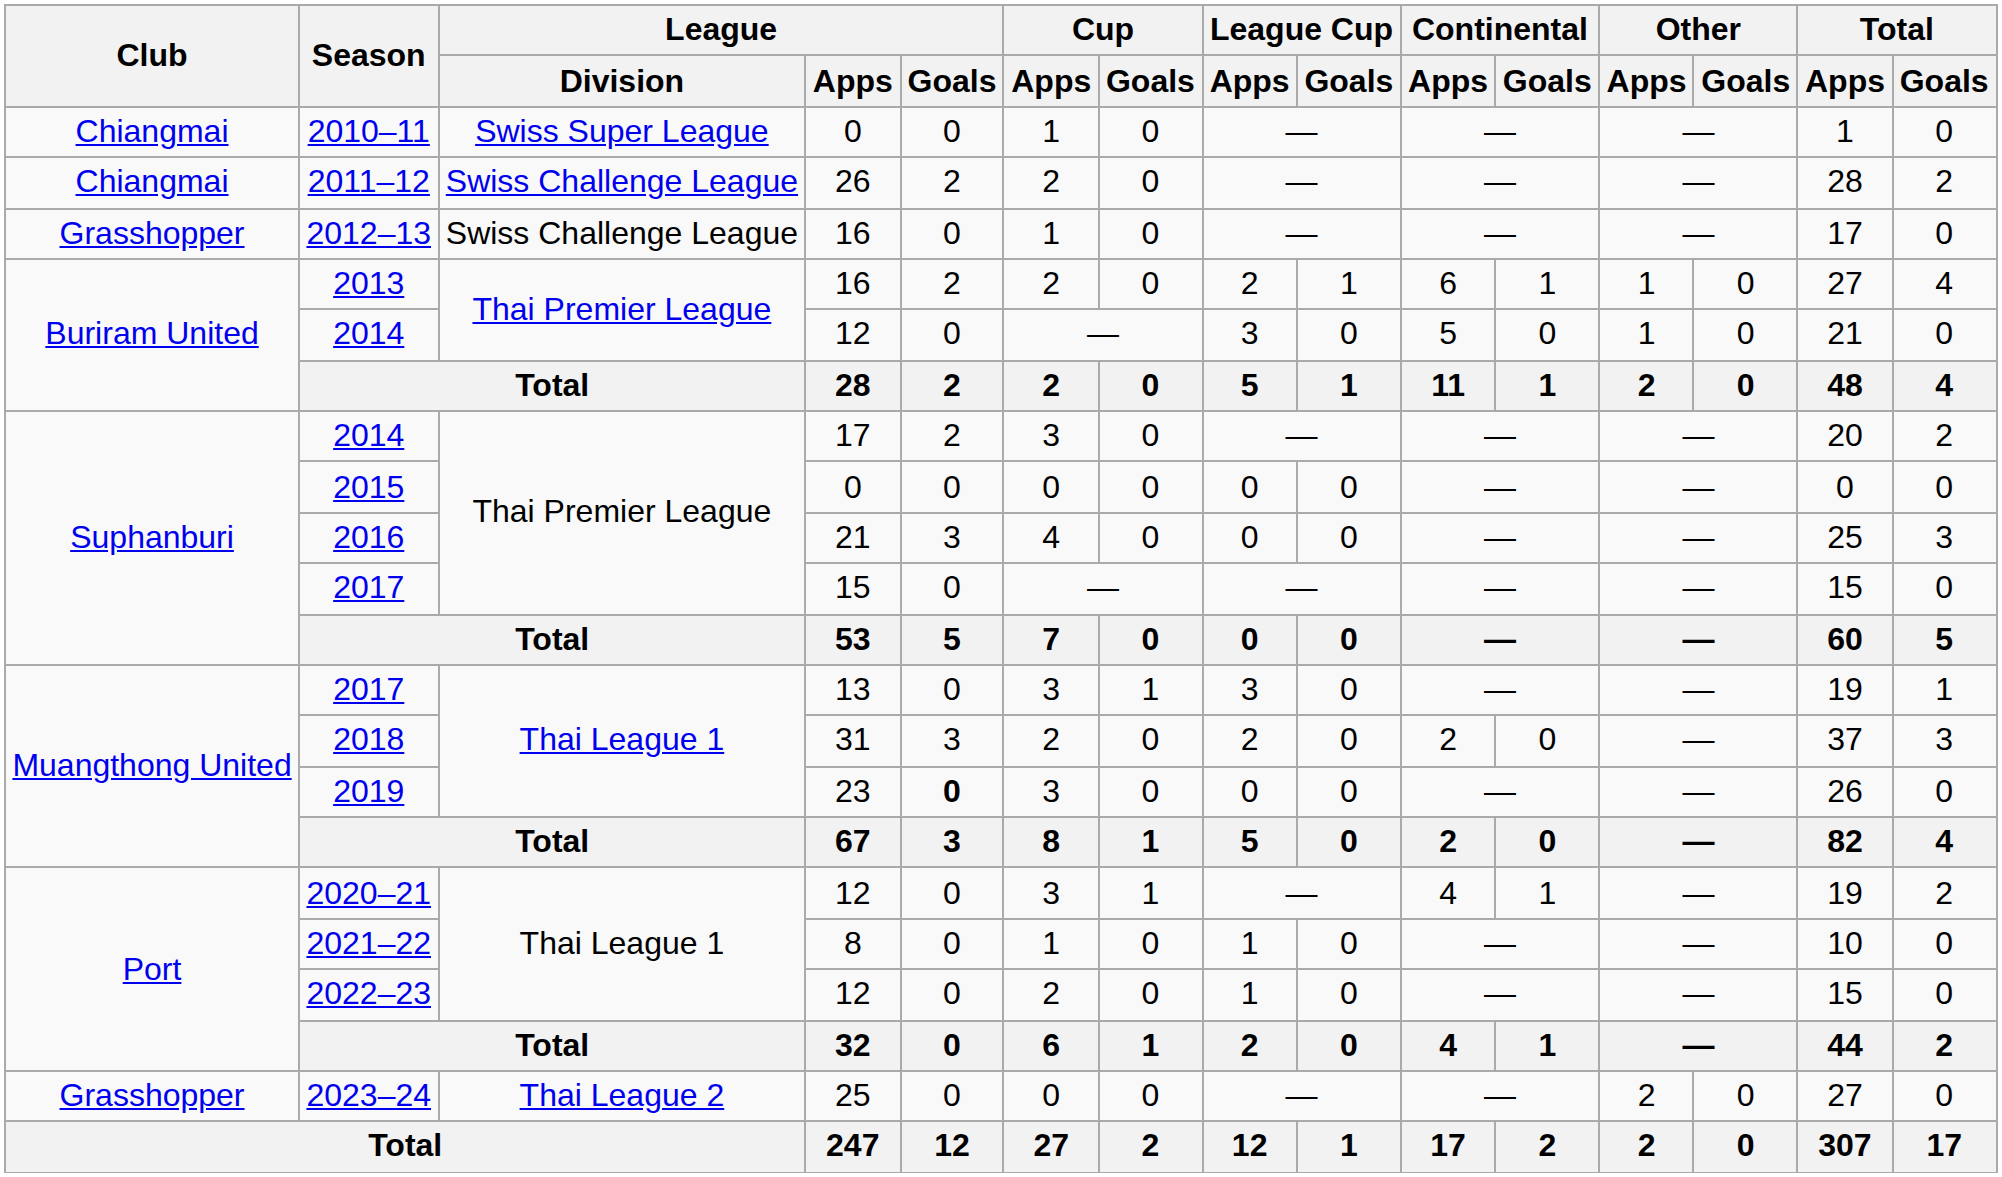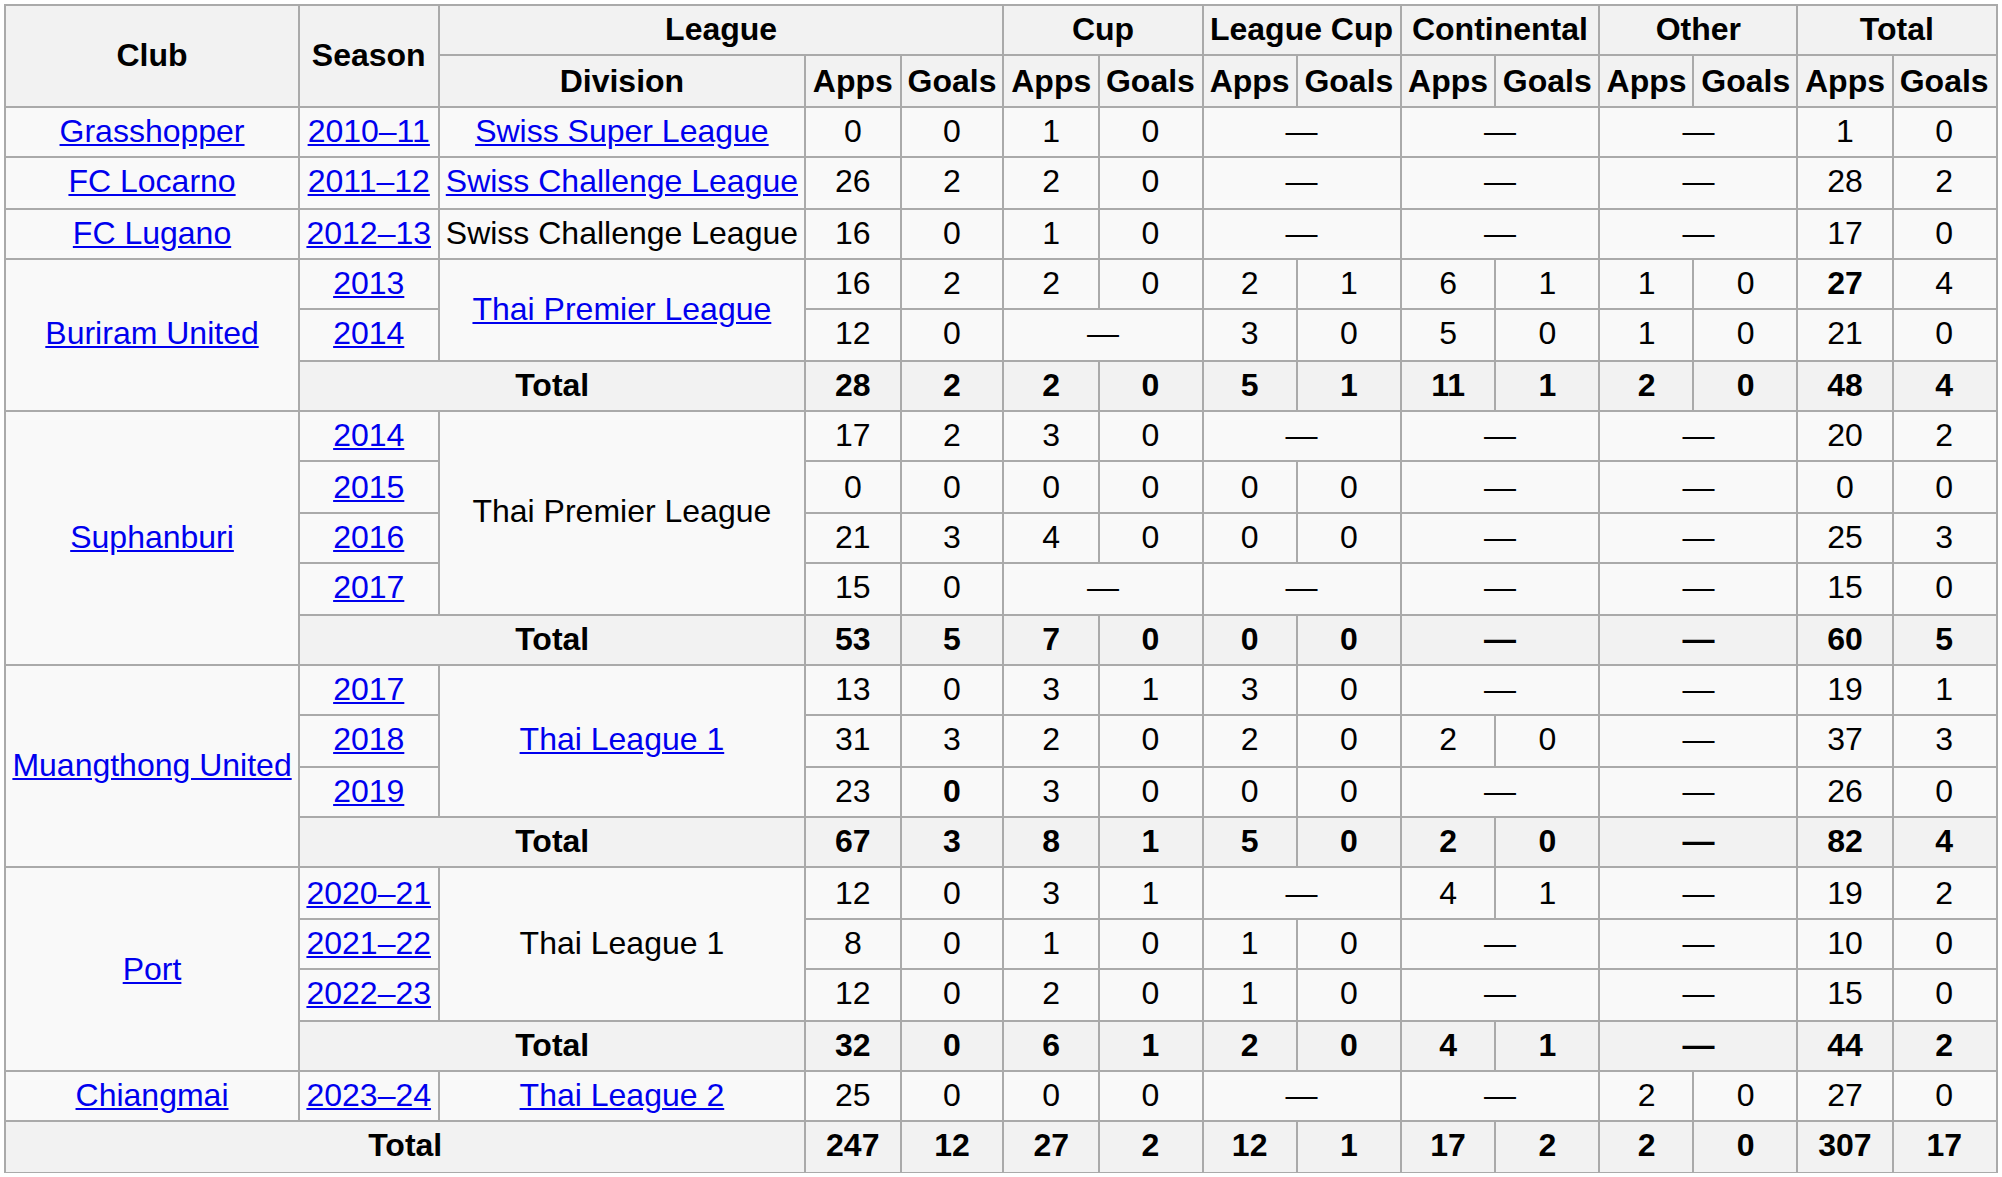2010–11 | Club: Chiangmai -> Grasshopper
2011–12 | Club: Chiangmai -> FC Locarno
2012–13 | Club: Grasshopper -> FC Lugano
2013 | Total / Apps: normal -> bold
2023–24 | Club: Grasshopper -> Chiangmai
